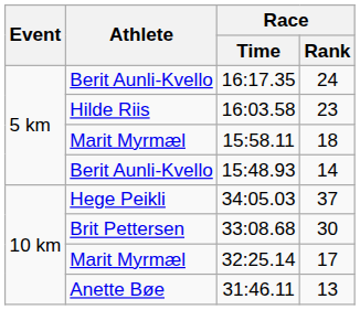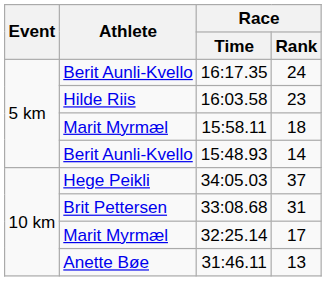33:08.68 | Race / Rank: 30 -> 31
